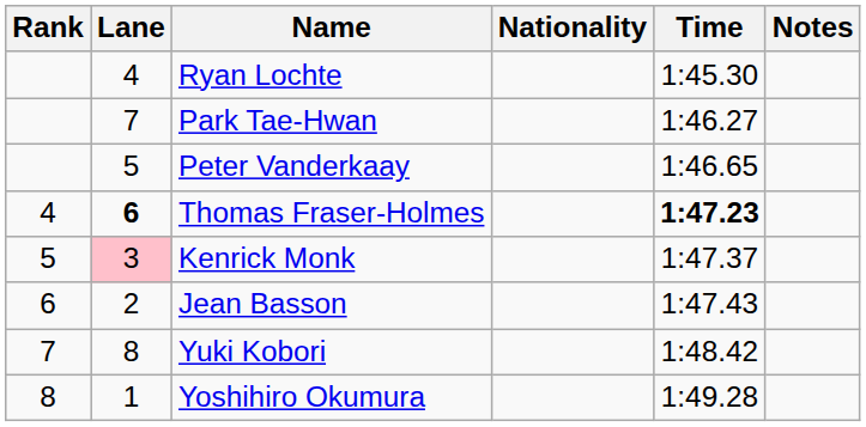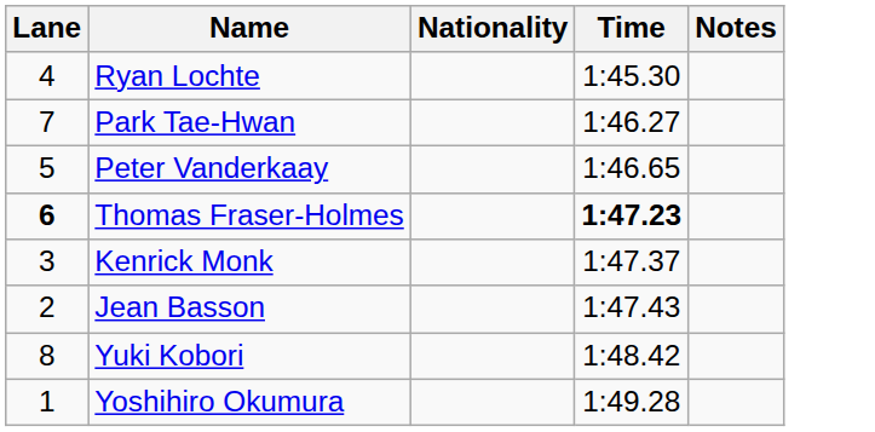- column: Rank | 4 | 5 | 6 | 7 | 8
Kenrick Monk | Lane: pink background -> no background
